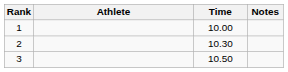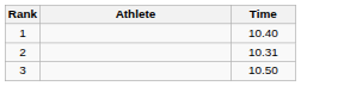- column: Notes
1 | Time: 10.00 -> 10.40
2 | Time: 10.30 -> 10.31
